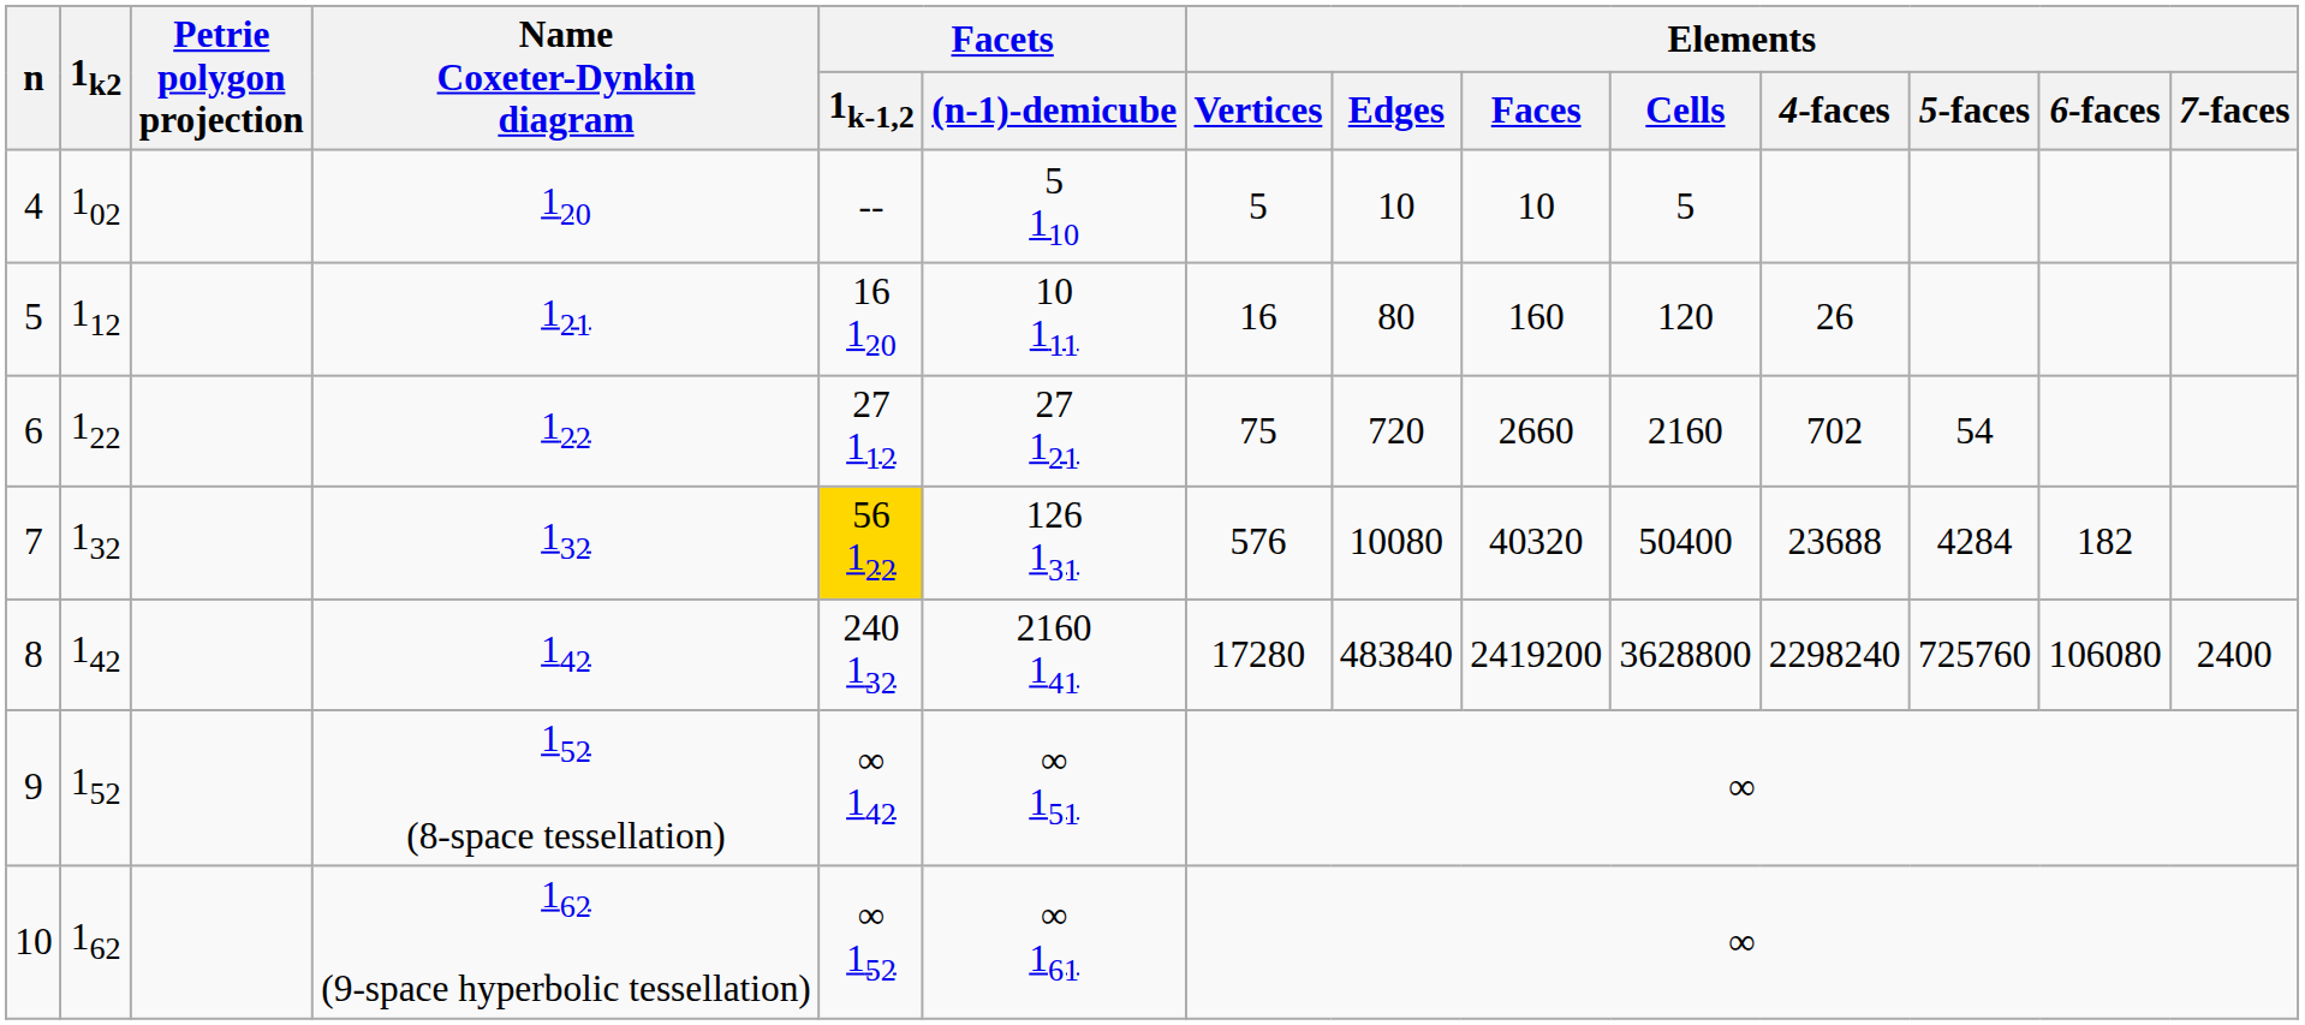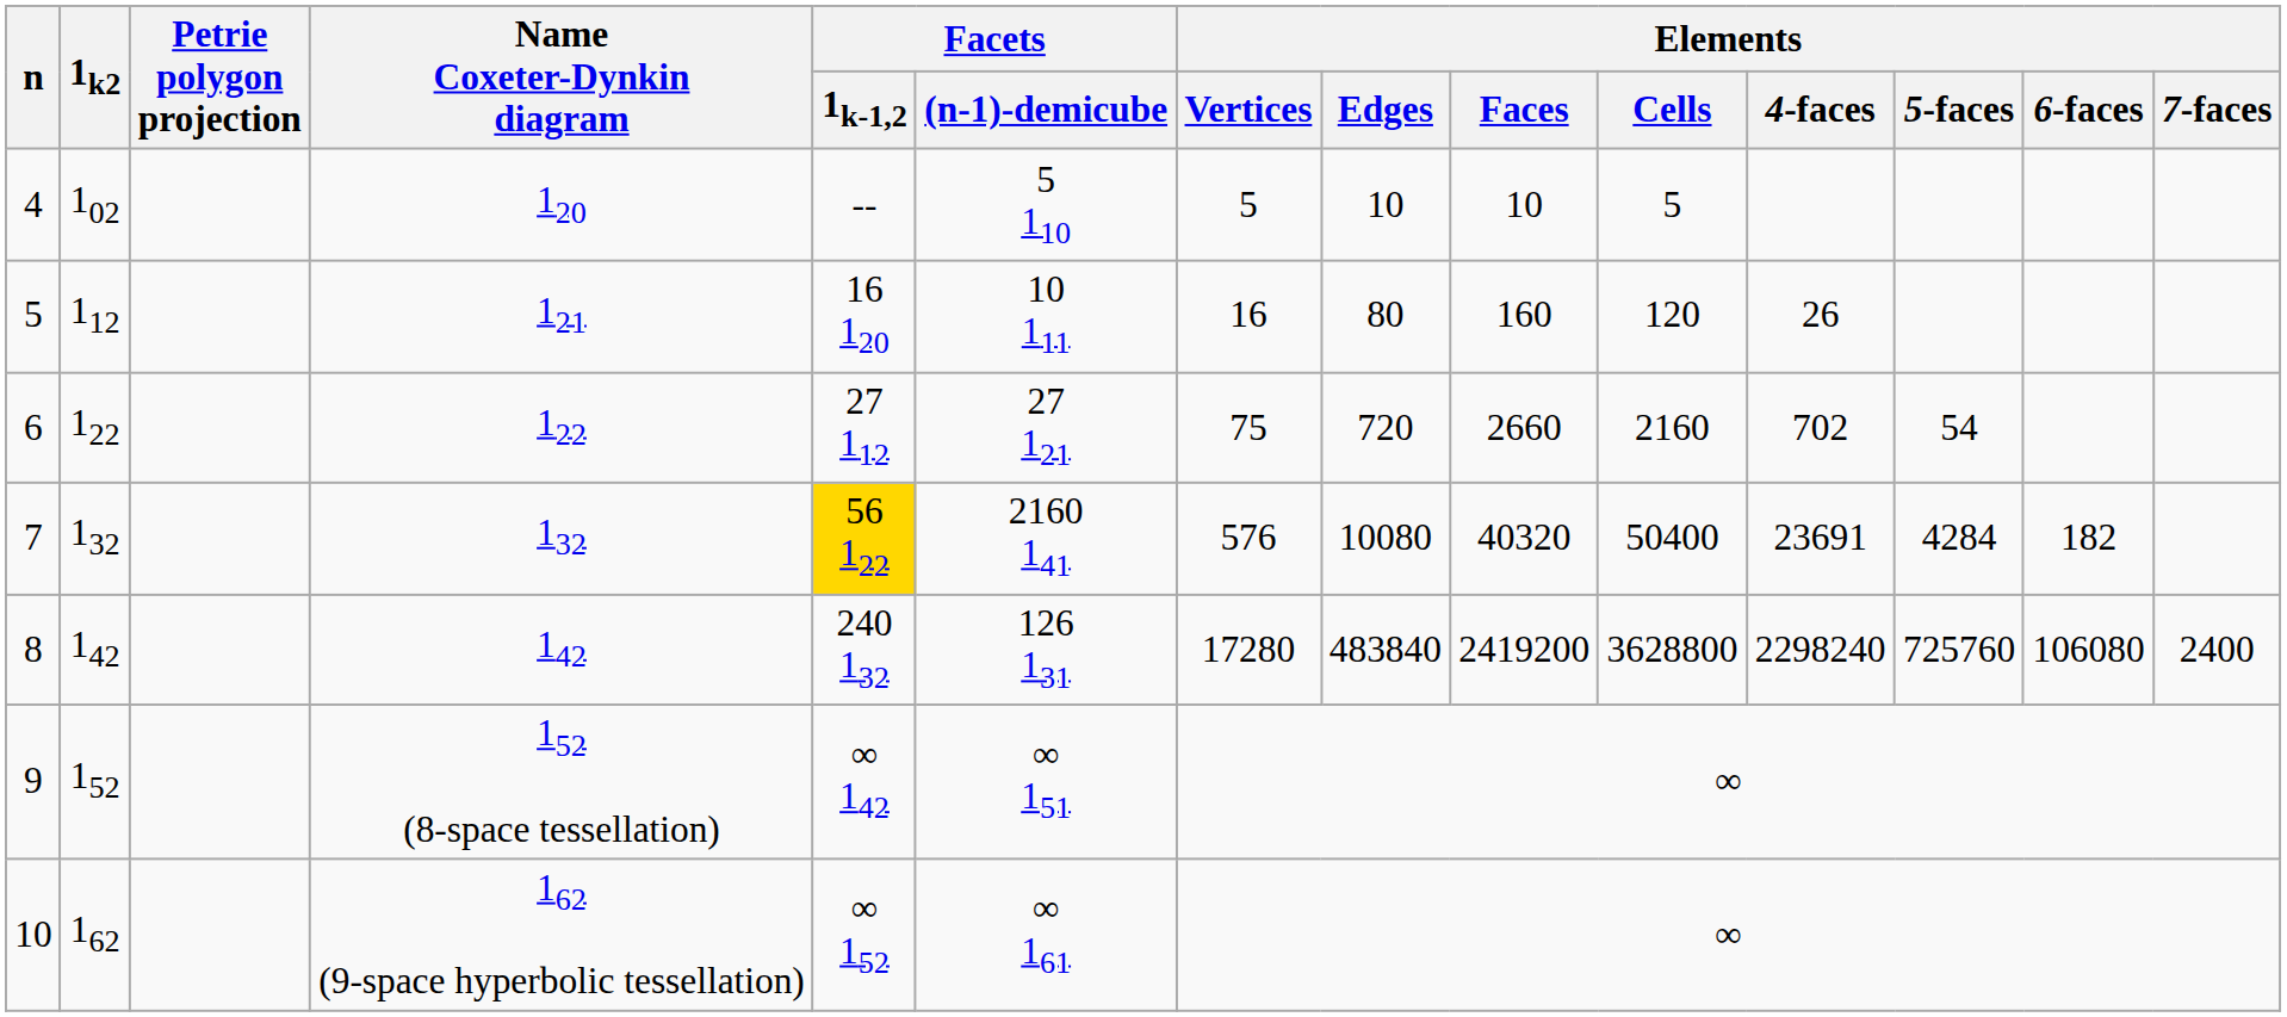7 | Facets / (n-1)-demicube: 126 131 -> 2160 141
7 | Elements / 4-faces: 23688 -> 23691
8 | Facets / (n-1)-demicube: 2160 141 -> 126 131
